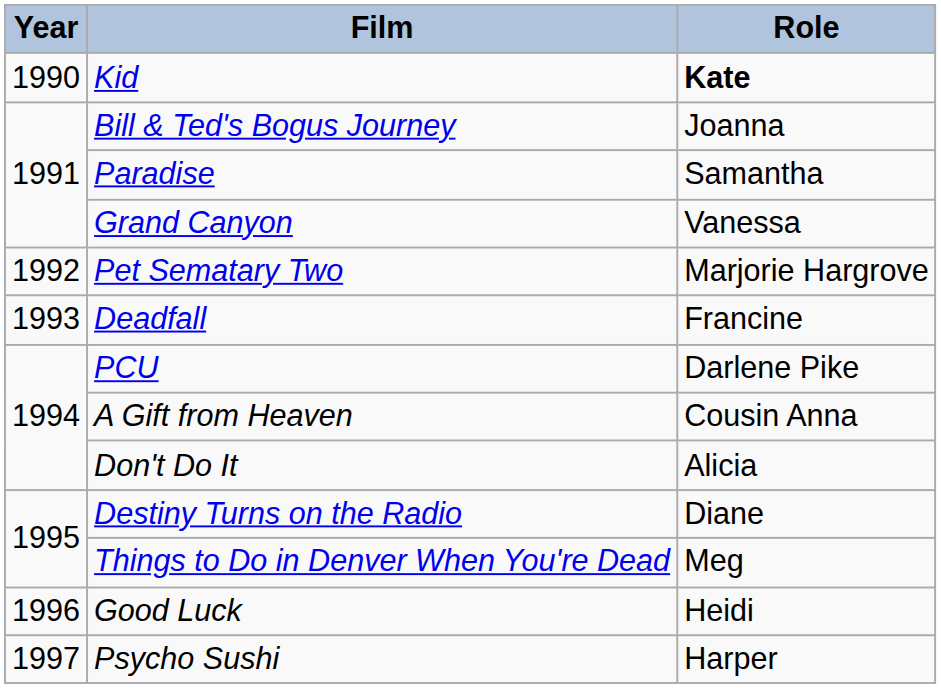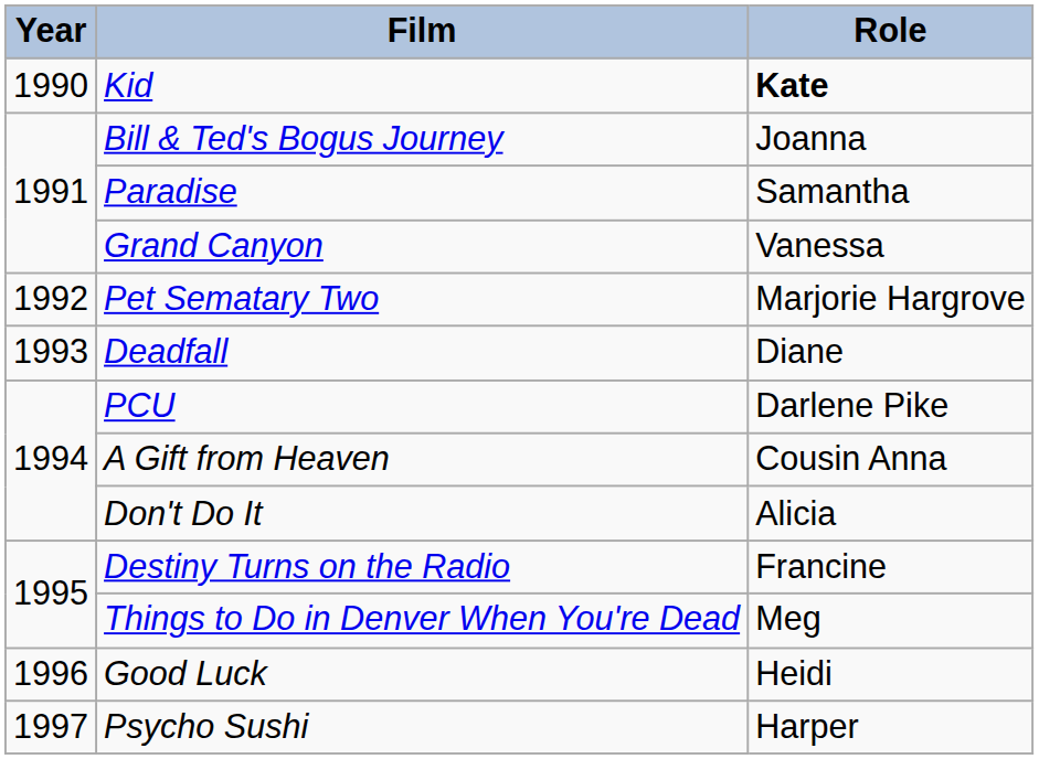Deadfall | Role: Francine -> Diane
Destiny Turns on the Radio | Role: Diane -> Francine
